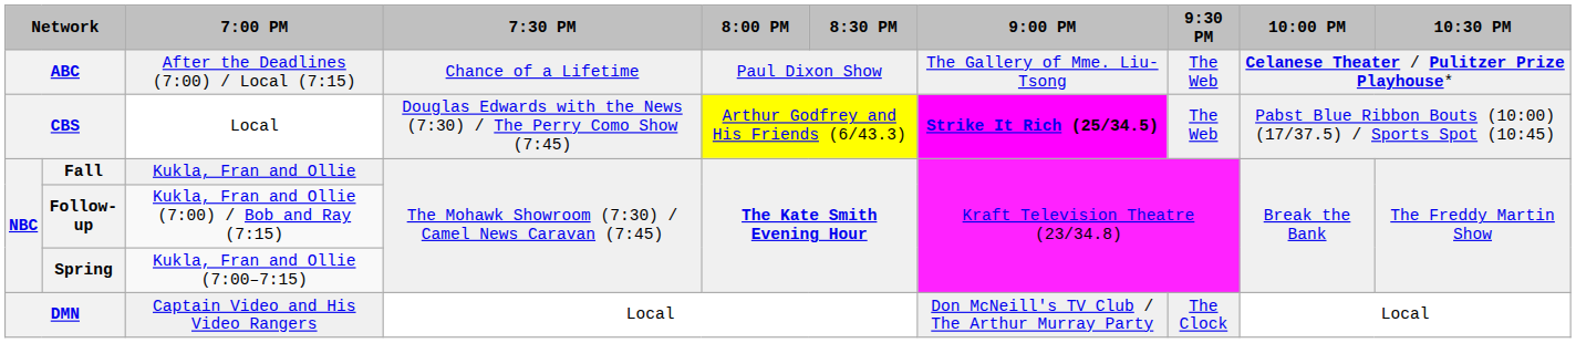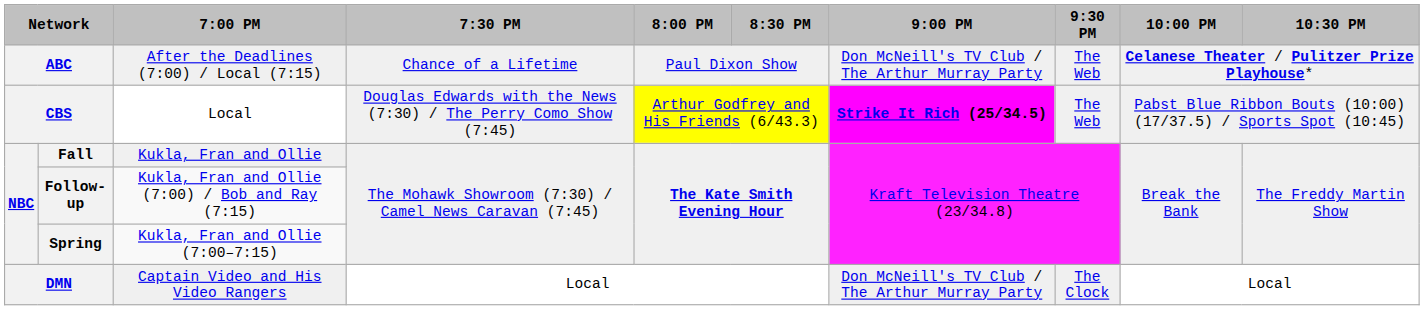ABC | 9:00 PM: The Gallery of Mme. Liu-Tsong -> Don McNeill's TV Club / The Arthur Murray Party
